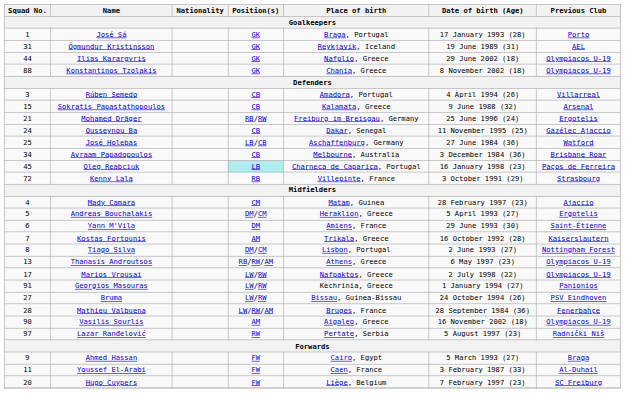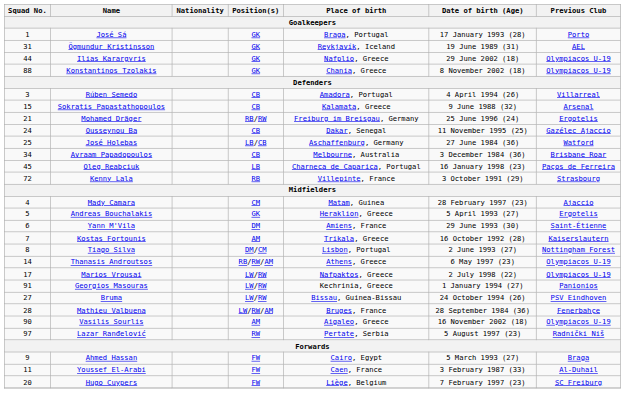Oleg Reabciuk | Position(s): paleturquoise background -> no background
Andreas Bouchalakis | Position(s): DM/CM -> GK
Thanasis Androutsos | Squad No.: 13 -> 14
